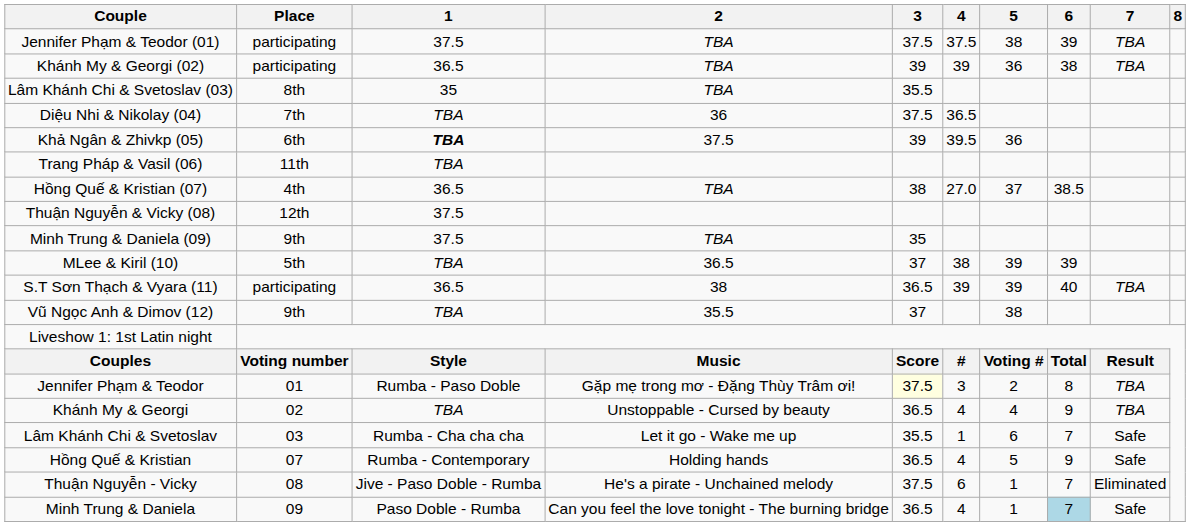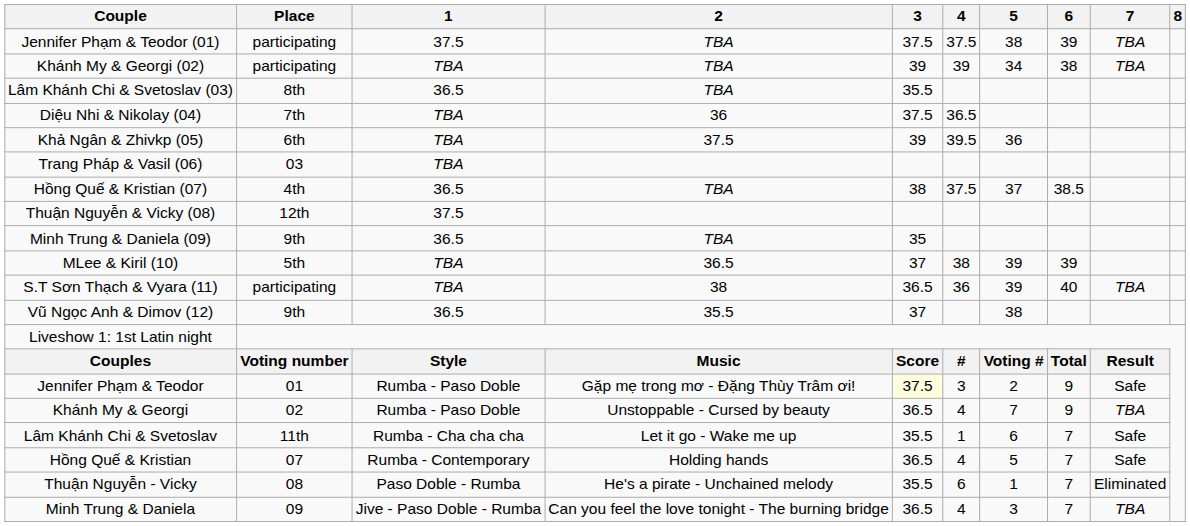Khánh My & Georgi (02) | 1: 36.5 -> TBA
Khánh My & Georgi (02) | 5: 36 -> 34
Lâm Khánh Chi & Svetoslav (03) | 1: 35 -> 36.5
Khả Ngân & Zhivkp (05) | 1: bold -> normal
Trang Pháp & Vasil (06) | Place: 11th -> 03
Hồng Quế & Kristian (07) | 4: 27.0 -> 37.5
Minh Trung & Daniela (09) | 1: 37.5 -> 36.5
S.T Sơn Thạch & Vyara (11) | 1: 36.5 -> TBA
S.T Sơn Thạch & Vyara (11) | 4: 39 -> 36
Vũ Ngọc Anh & Dimov (12) | 1: TBA -> 36.5
Jennifer Phạm & Teodor | 6: 8 -> 9
Jennifer Phạm & Teodor | 7: TBA -> Safe
Khánh My & Georgi | 1: TBA -> Rumba - Paso Doble
Khánh My & Georgi | 5: 4 -> 7
Lâm Khánh Chi & Svetoslav | Place: 03 -> 11th
Hồng Quế & Kristian | 6: 9 -> 7
Thuận Nguyễn - Vicky | 1: Jive - Paso Doble - Rumba -> Paso Doble - Rumba
Thuận Nguyễn - Vicky | 3: 37.5 -> 35.5
Minh Trung & Daniela | 1: Paso Doble - Rumba -> Jive - Paso Doble - Rumba
Minh Trung & Daniela | 5: 1 -> 3
Minh Trung & Daniela | 6: lightblue background -> no background
Minh Trung & Daniela | 7: Safe -> TBA
